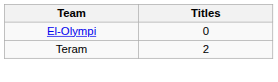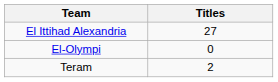+ row: El Ittihad Alexandria | 27
